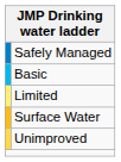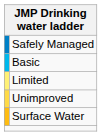rows swapped: Unimproved <-> Surface Water
